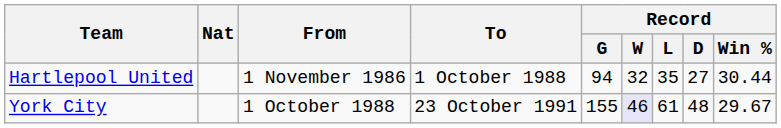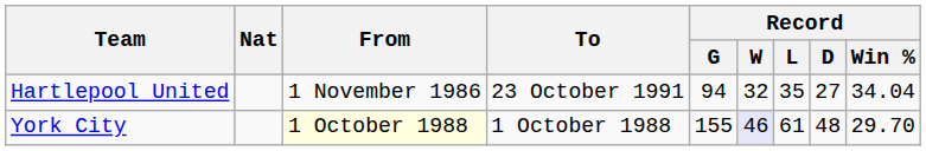Hartlepool United | To: 1 October 1988 -> 23 October 1991
Hartlepool United | Record / Win %: 30.44 -> 34.04
York City | From: no background -> lightyellow background
York City | To: 23 October 1991 -> 1 October 1988
York City | Record / Win %: 29.67 -> 29.70
